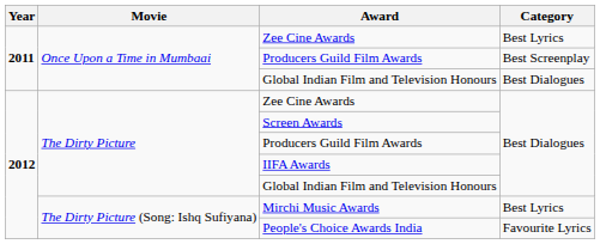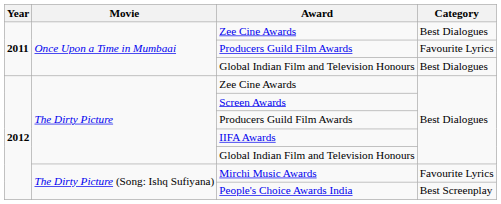Once Upon a Time in Mumbaai / Zee Cine Awards | Category: Best Lyrics -> Best Dialogues
Once Upon a Time in Mumbaai / Producers Guild Film Awards | Category: Best Screenplay -> Favourite Lyrics
Mirchi Music Awards | Category: Best Lyrics -> Favourite Lyrics
People's Choice Awards India | Category: Favourite Lyrics -> Best Screenplay
